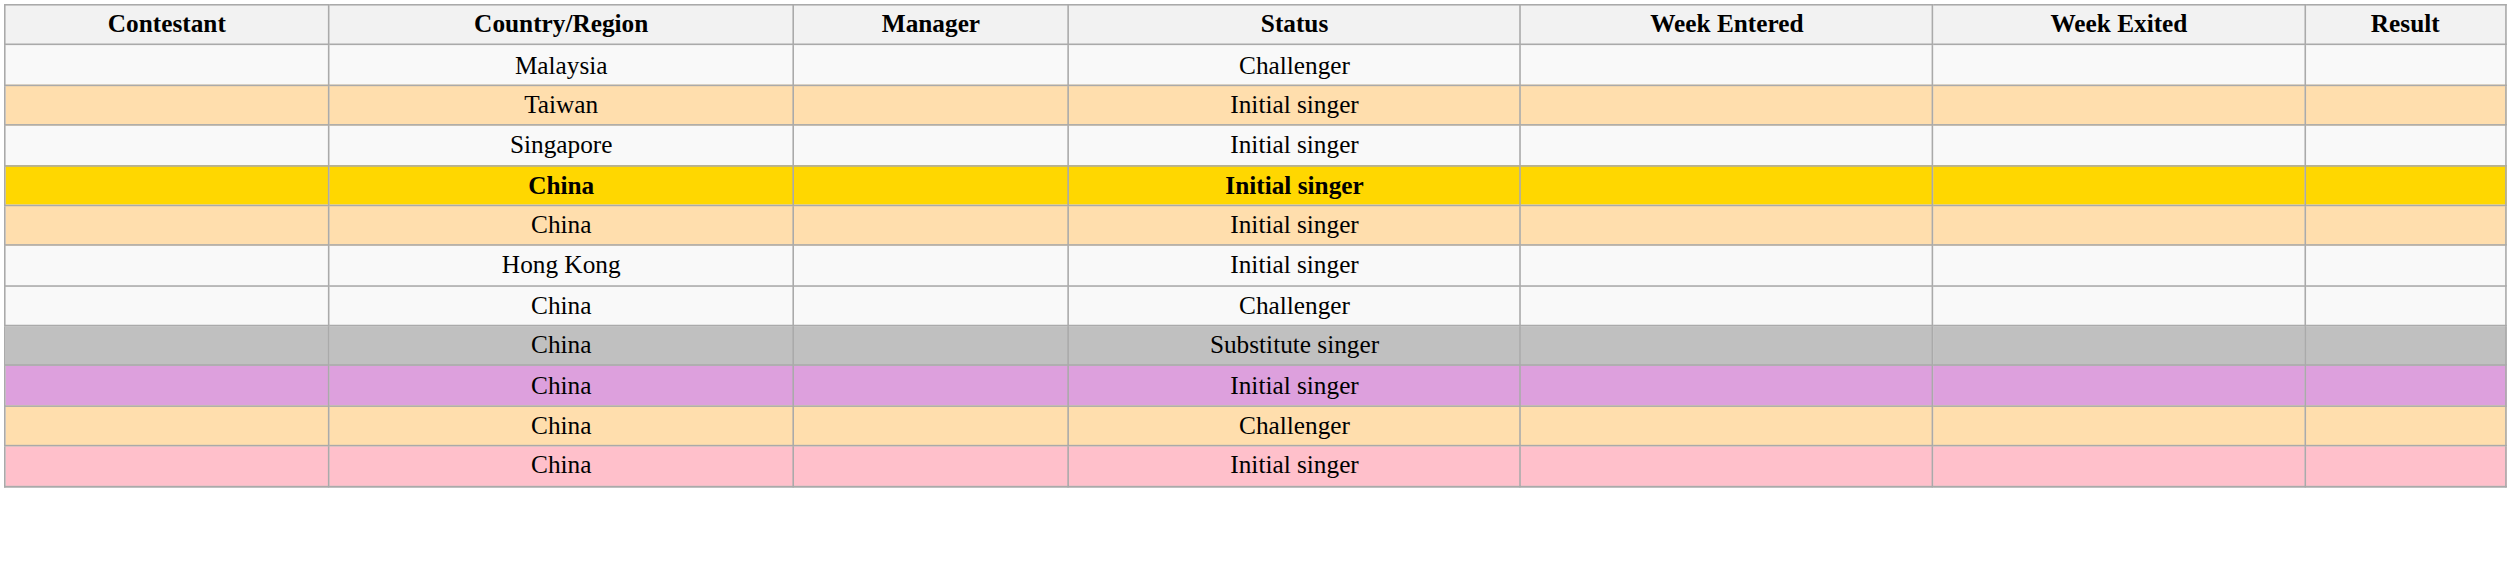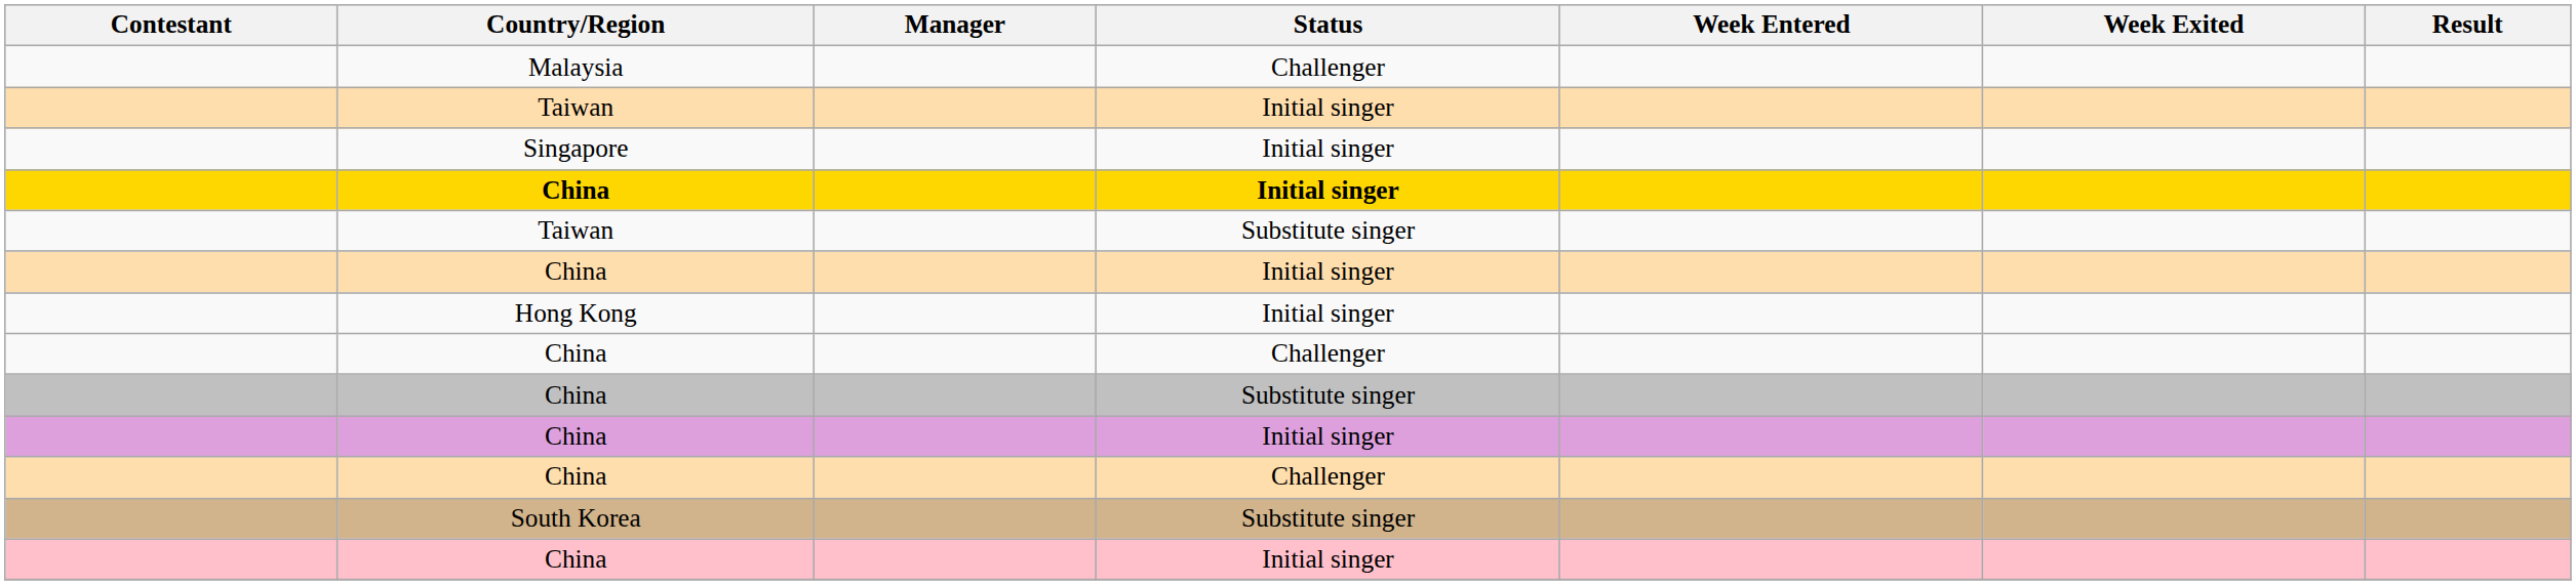+ row: Taiwan | Substitute singer
+ row: South Korea | Substitute singer
